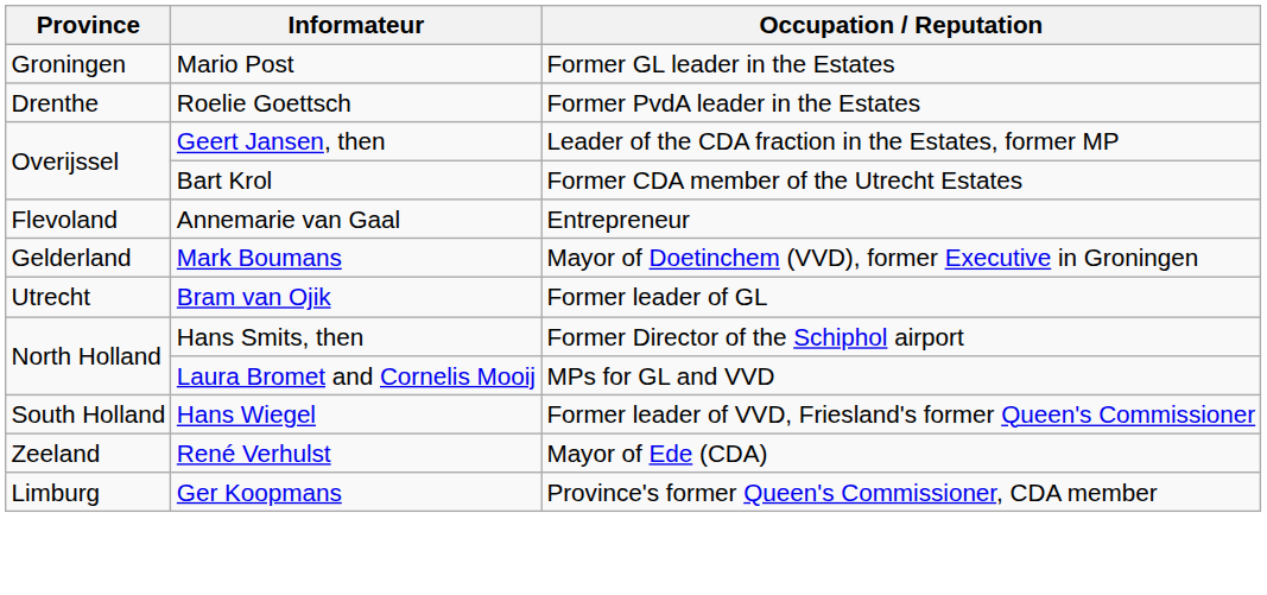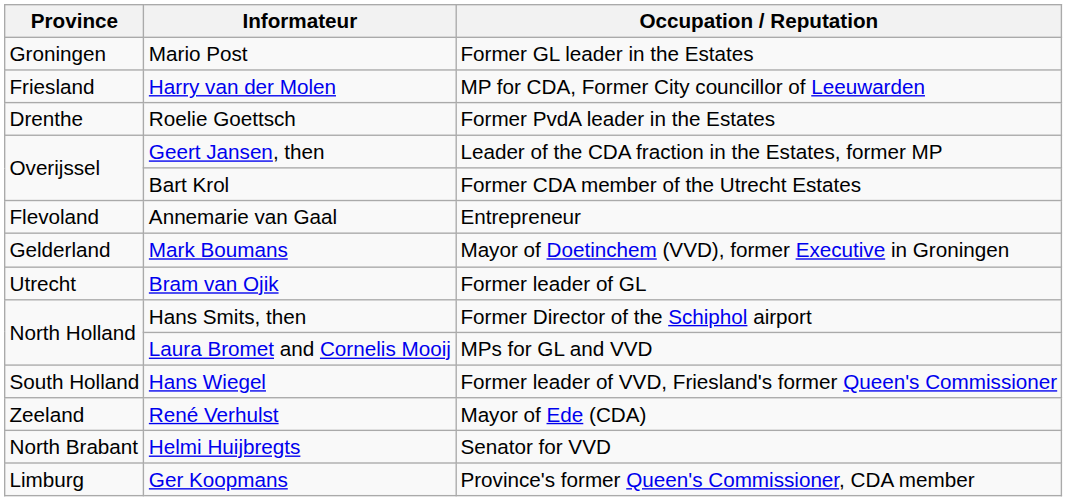+ row: Friesland | Harry van der Molen | MP for CDA, Former City councillor of Leeuwarden
+ row: North Brabant | Helmi Huijbregts | Senator for VVD
